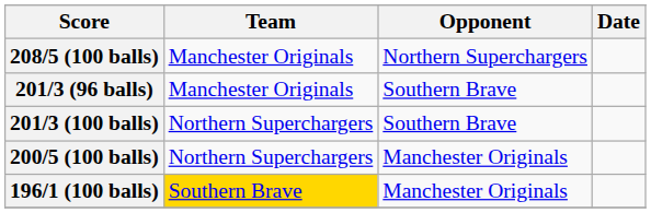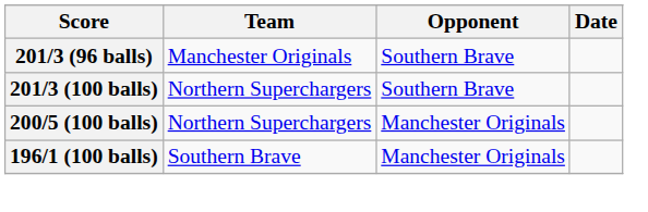- row: 208/5 (100 balls) | Manchester Originals | Northern Superchargers
196/1 (100 balls) | Team: gold background -> no background
